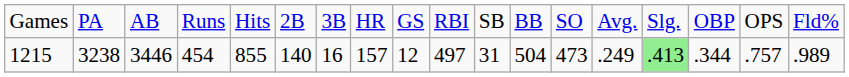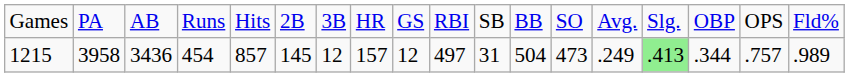1215 | column 2: 3238 -> 3958
1215 | column 3: 3446 -> 3436
1215 | column 5: 855 -> 857
1215 | column 6: 140 -> 145
1215 | column 7: 16 -> 12
